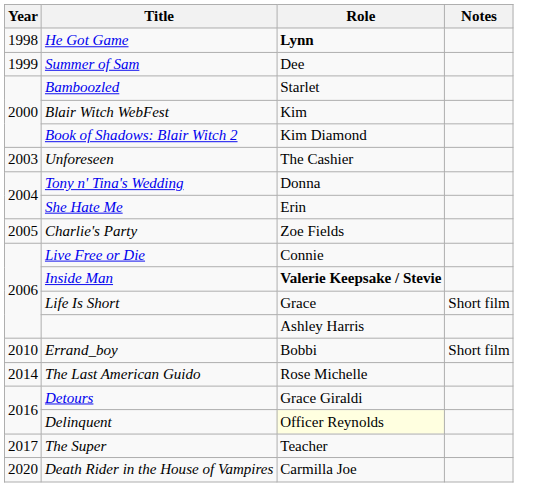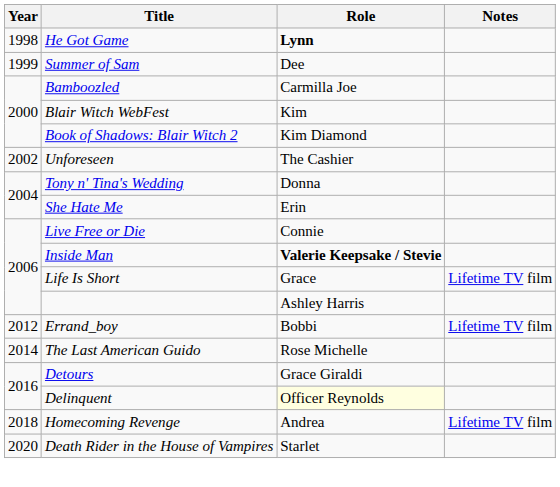Bamboozled | Role: Starlet -> Carmilla Joe
Unforeseen | Year: 2003 -> 2002
- row: 2005 | Charlie's Party | Zoe Fields
Life Is Short | Notes: Short film -> Lifetime TV film
Errand_boy | Year: 2010 -> 2012
Errand_boy | Notes: Short film -> Lifetime TV film
- row: 2017 | The Super | Teacher
+ row: 2018 | Homecoming Revenge | Andrea | Lifetime TV film
Death Rider in the House of Vampires | Role: Carmilla Joe -> Starlet
